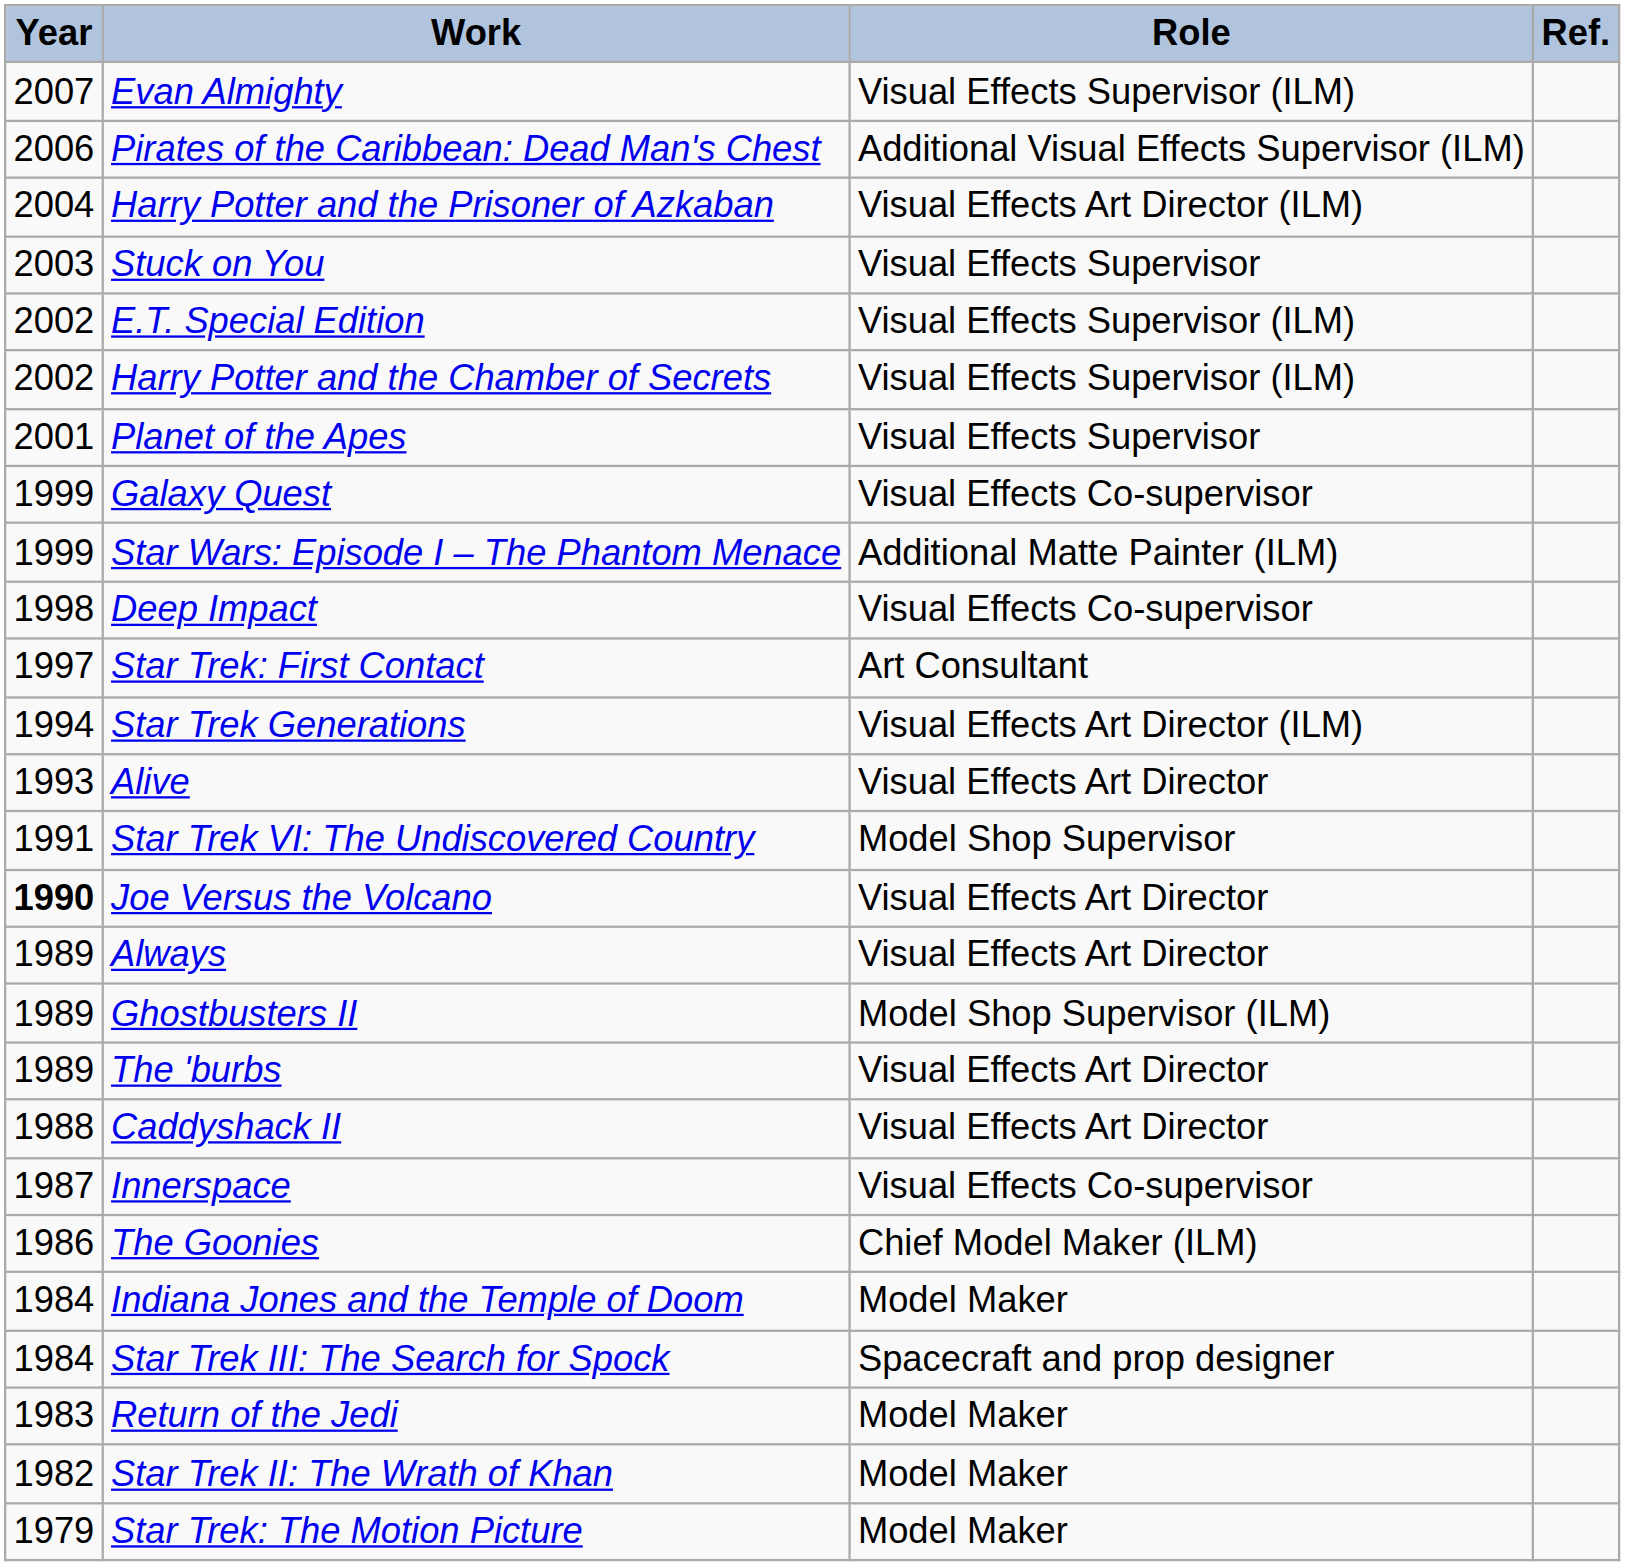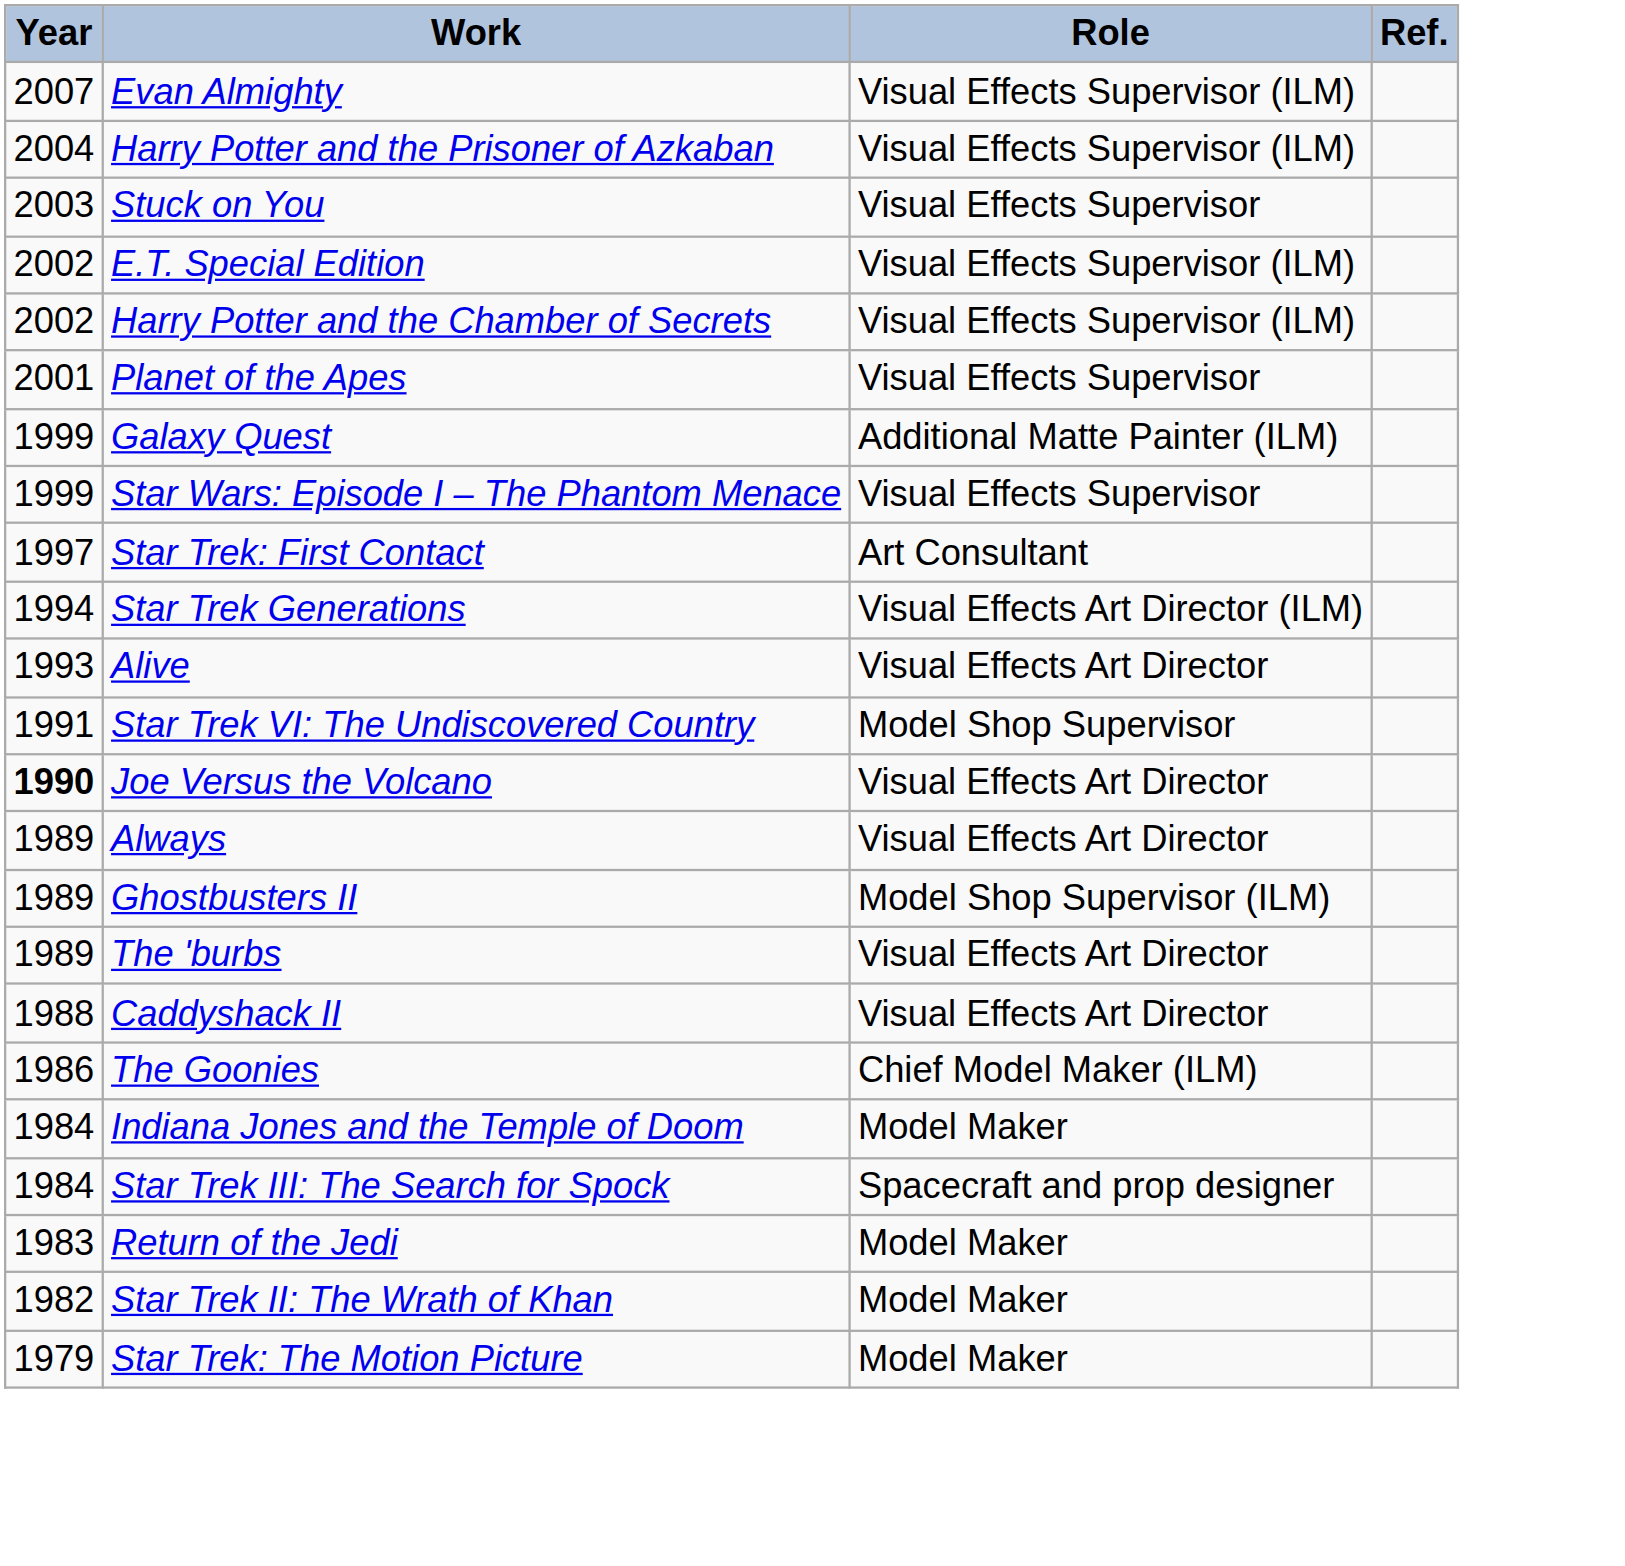- row: 2006 | Pirates of the Caribbean: Dead Man's Chest | Additional Visual Effects Supervisor (ILM)
Harry Potter and the Prisoner of Azkaban | Role: Visual Effects Art Director (ILM) -> Visual Effects Supervisor (ILM)
Galaxy Quest | Role: Visual Effects Co-supervisor -> Additional Matte Painter (ILM)
Star Wars: Episode I – The Phantom Menace | Role: Additional Matte Painter (ILM) -> Visual Effects Supervisor
- row: 1998 | Deep Impact | Visual Effects Co-supervisor
- row: 1987 | Innerspace | Visual Effects Co-supervisor
